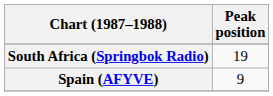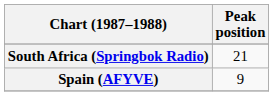South Africa (Springbok Radio) | Peak position: 19 -> 21
